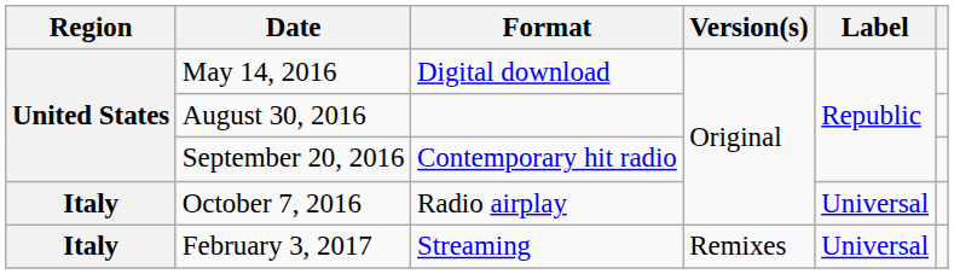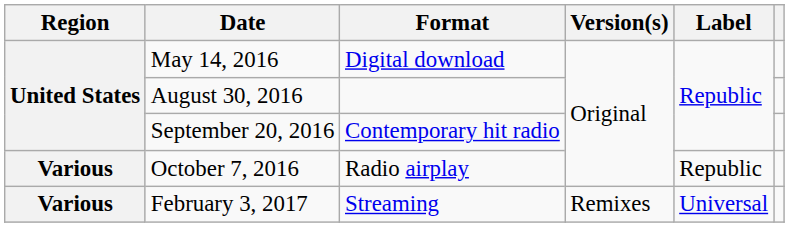October 7, 2016 | Region: Italy -> Various
October 7, 2016 | Label: Universal -> Republic
February 3, 2017 | Region: Italy -> Various
